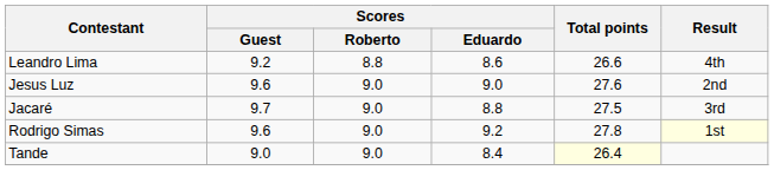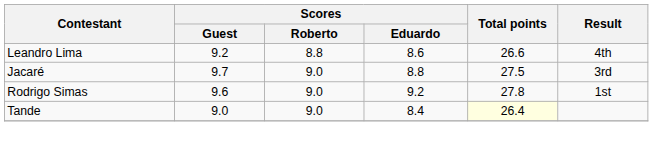- row: Jesus Luz | 9.6 | 9.0 | 9.0 | 27.6 | 2nd
Rodrigo Simas | Result: lightyellow background -> no background
